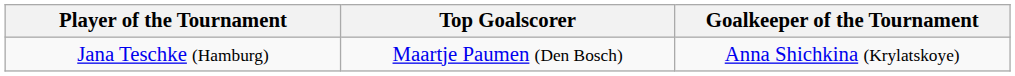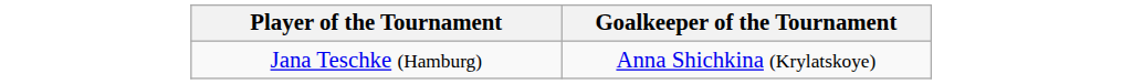- column: Top Goalscorer | Maartje Paumen (Den Bosch)
